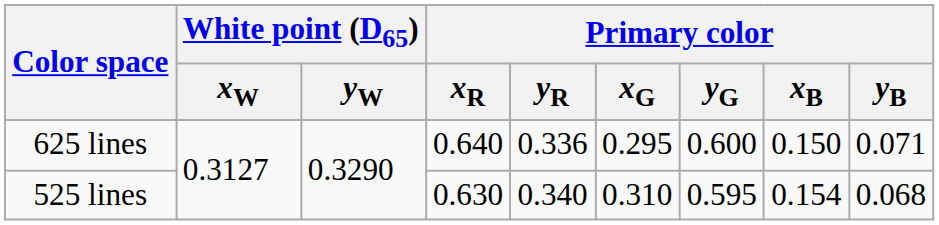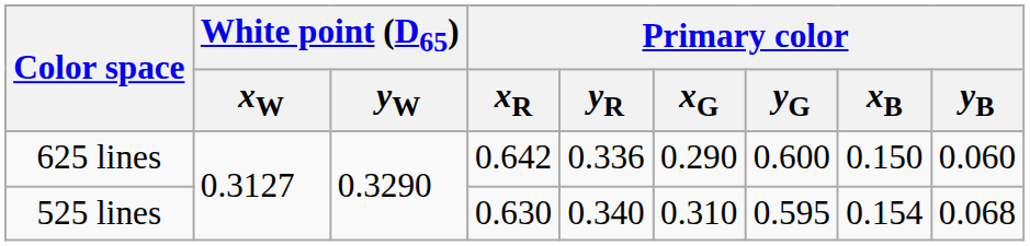625 lines | Primary color / xR: 0.640 -> 0.642
625 lines | Primary color / xG: 0.295 -> 0.290
625 lines | Primary color / yB: 0.071 -> 0.060
